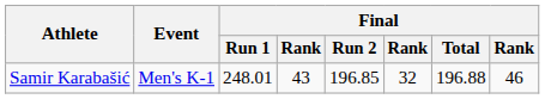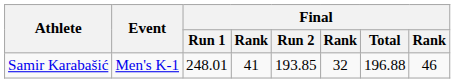Samir Karabašić | column 4: 43 -> 41
Samir Karabašić | Final / Run 2: 196.85 -> 193.85
